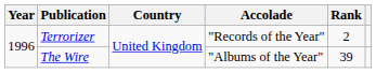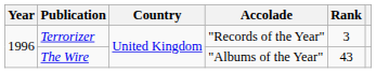Terrorizer | Rank: 2 -> 3
The Wire | Rank: 39 -> 43
